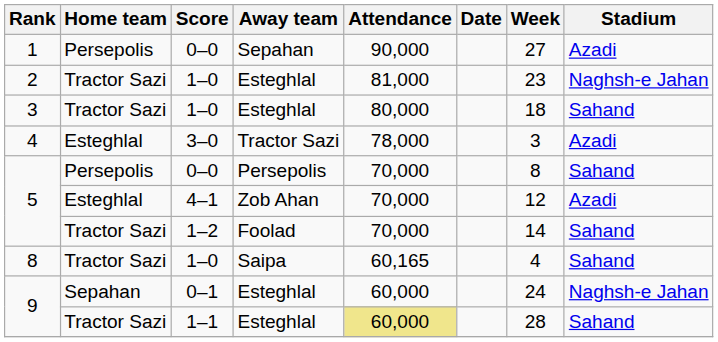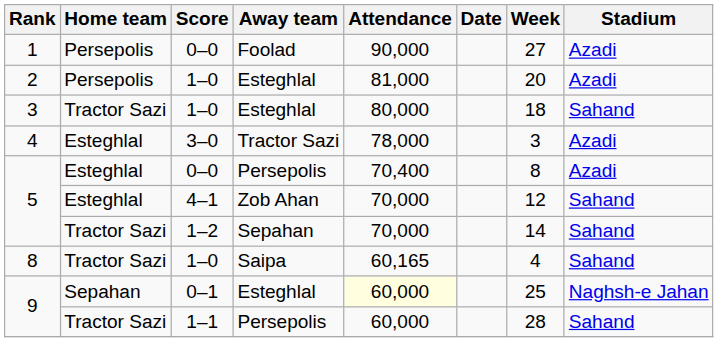1 | Away team: Sepahan -> Foolad
2 | Home team: Tractor Sazi -> Persepolis
2 | Week: 23 -> 20
2 | Stadium: Naghsh-e Jahan -> Azadi
5 / 0–0 | Home team: Persepolis -> Esteghlal
5 / 0–0 | Attendance: 70,000 -> 70,400
5 / 0–0 | Stadium: Sahand -> Azadi
5 / 4–1 | Stadium: Azadi -> Sahand
5 / 1–2 | Away team: Foolad -> Sepahan
9 / 0–1 | Attendance: no background -> lightyellow background
9 / 0–1 | Week: 24 -> 25
9 / 1–1 | Away team: Esteghlal -> Persepolis
9 / 1–1 | Attendance: khaki background -> no background
